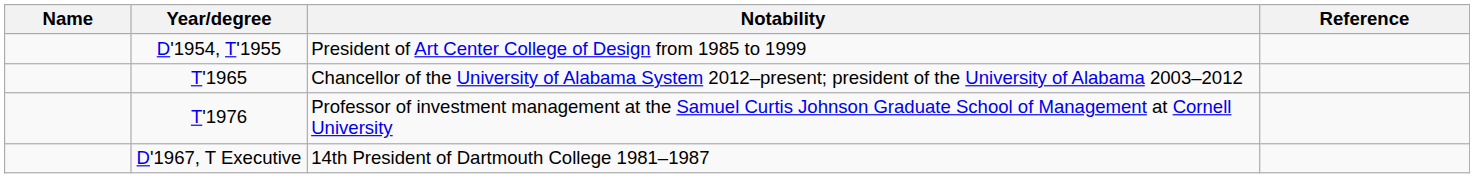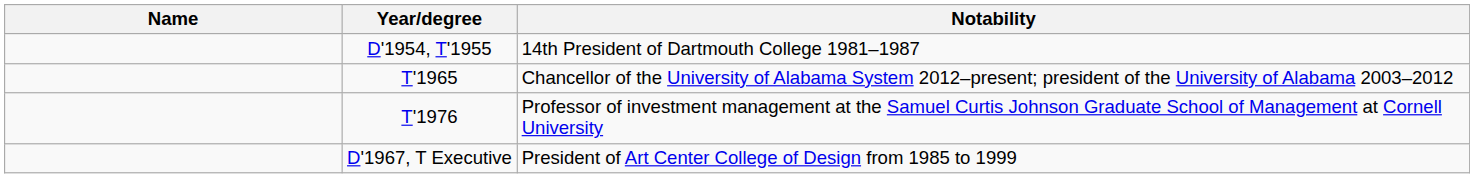- column: Reference
D'1954, T'1955 | Notability: President of Art Center College of Design from 1985 to 1999 -> 14th President of Dartmouth College 1981–1987
D'1967, T Executive | Notability: 14th President of Dartmouth College 1981–1987 -> President of Art Center College of Design from 1985 to 1999
